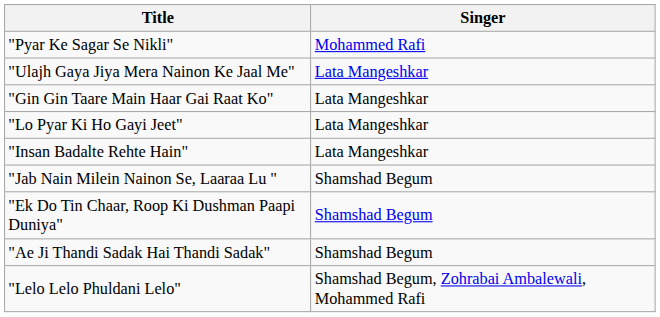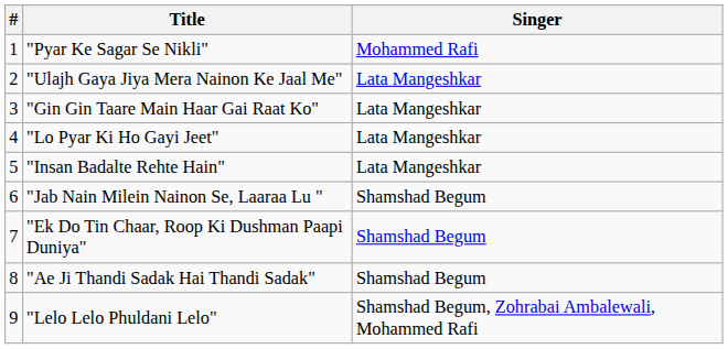+ column: # | 1 | 2 | 3 | 4 | 5 | 6 | 7 | 8 | 9
